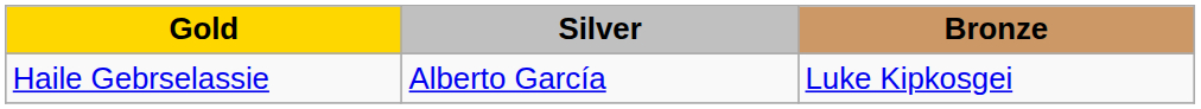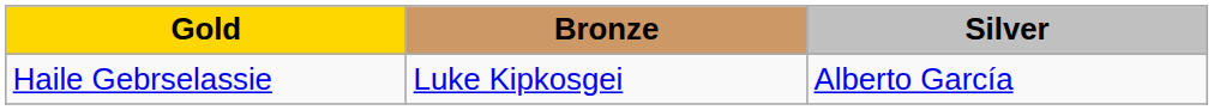columns swapped: Silver <-> Bronze
